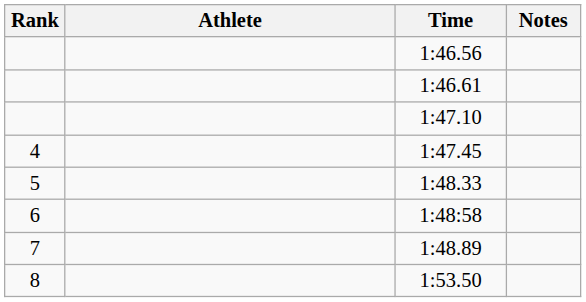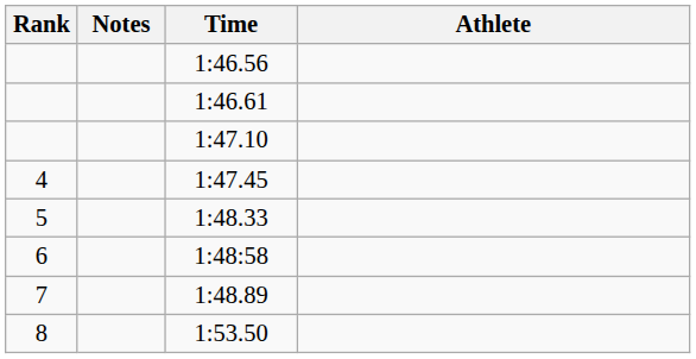columns swapped: Athlete <-> Notes
